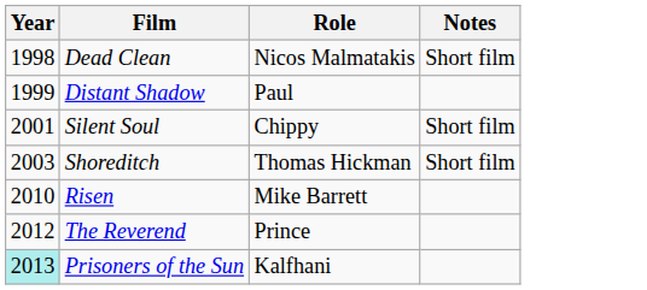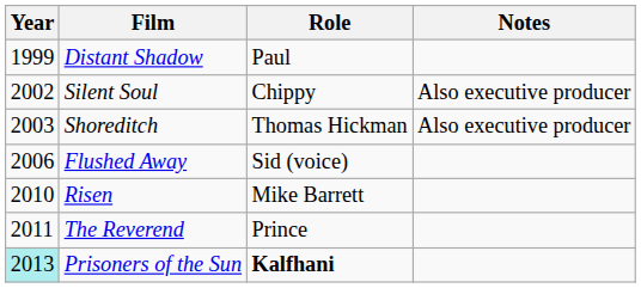- row: 1998 | Dead Clean | Nicos Malmatakis | Short film
Silent Soul | Year: 2001 -> 2002
Silent Soul | Notes: Short film -> Also executive producer
Shoreditch | Notes: Short film -> Also executive producer
+ row: 2006 | Flushed Away | Sid (voice)
The Reverend | Year: 2012 -> 2011
Prisoners of the Sun | Role: normal -> bold
